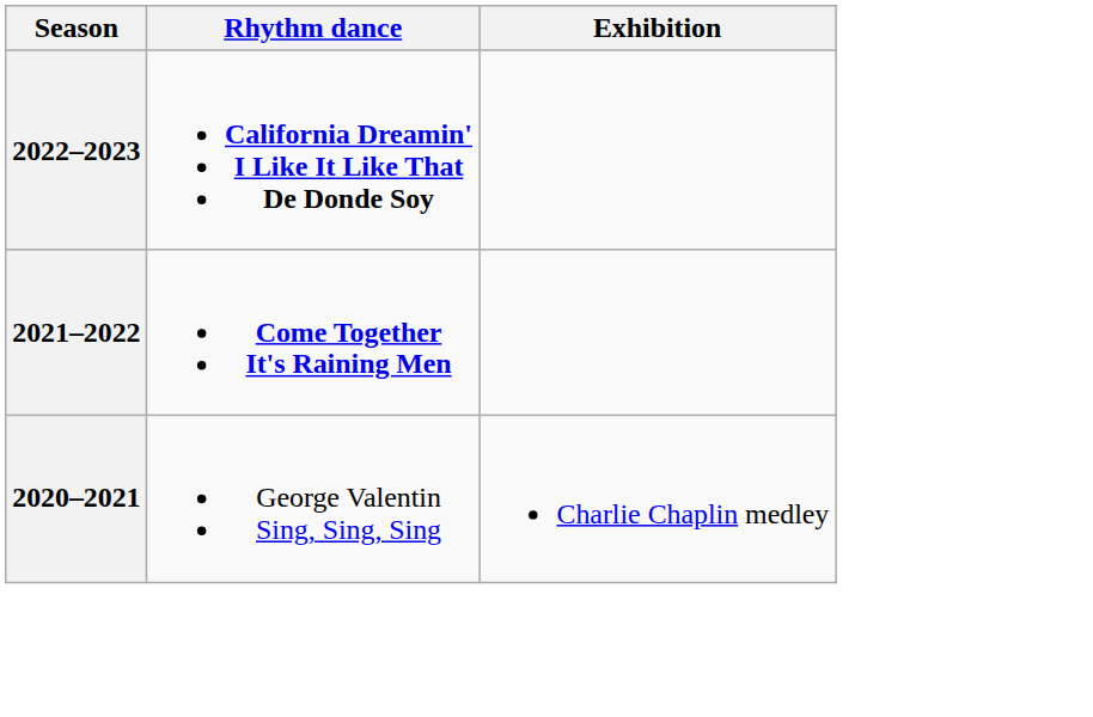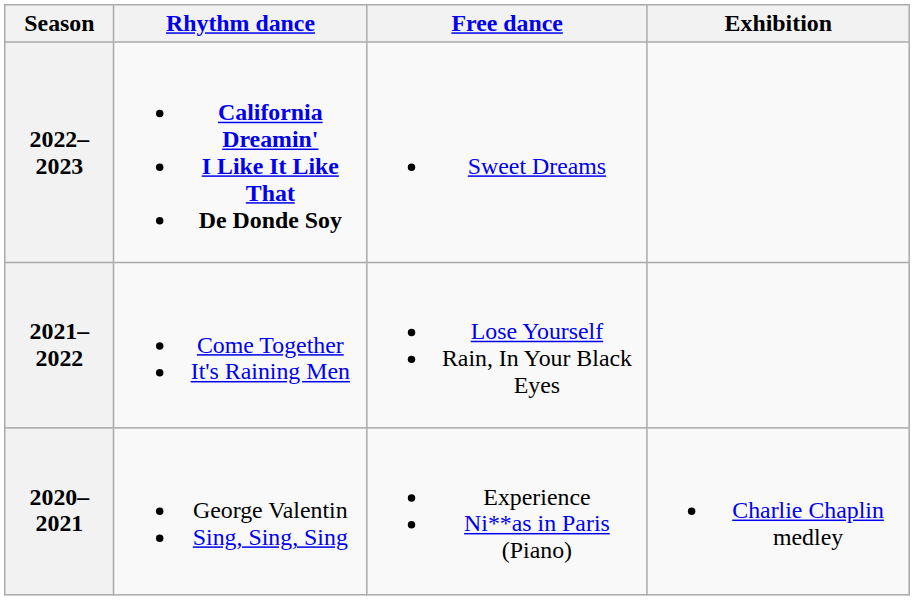+ column: Free dance | Sweet Dreams | Lose Yourself Rain, In Your Black Eyes | Experience Ni**as in Paris (Piano)
2021–2022 | Rhythm dance: bold -> normal
